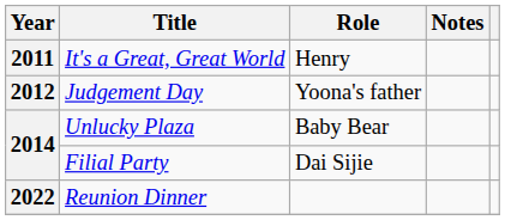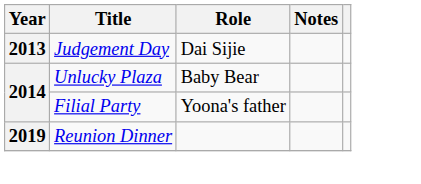- row: 2011 | It's a Great, Great World | Henry
Judgement Day | Year: 2012 -> 2013
Judgement Day | Role: Yoona's father -> Dai Sijie
Filial Party | Role: Dai Sijie -> Yoona's father
Reunion Dinner | Year: 2022 -> 2019
